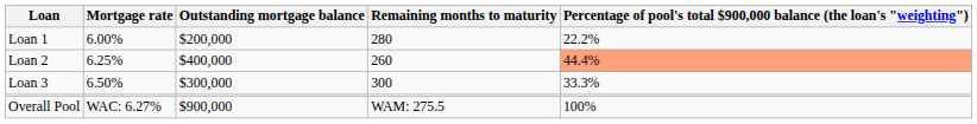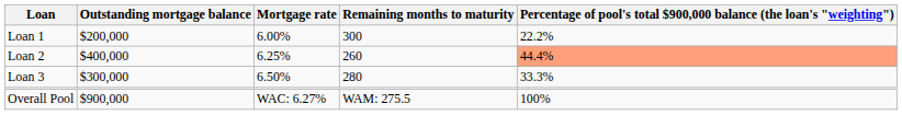columns swapped: Outstanding mortgage balance <-> Mortgage rate
Loan 1 | Remaining months to maturity: 280 -> 300
Loan 3 | Remaining months to maturity: 300 -> 280
